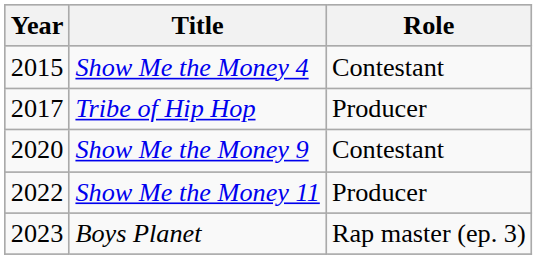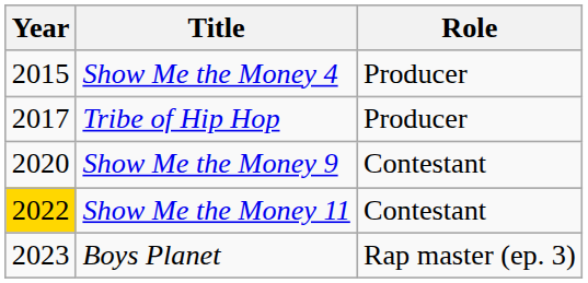Show Me the Money 4 | Role: Contestant -> Producer
Show Me the Money 11 | Year: no background -> gold background
Show Me the Money 11 | Role: Producer -> Contestant
